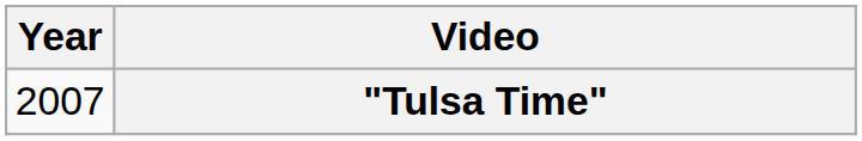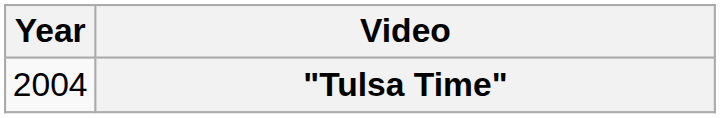"Tulsa Time" | Year: 2007 -> 2004
